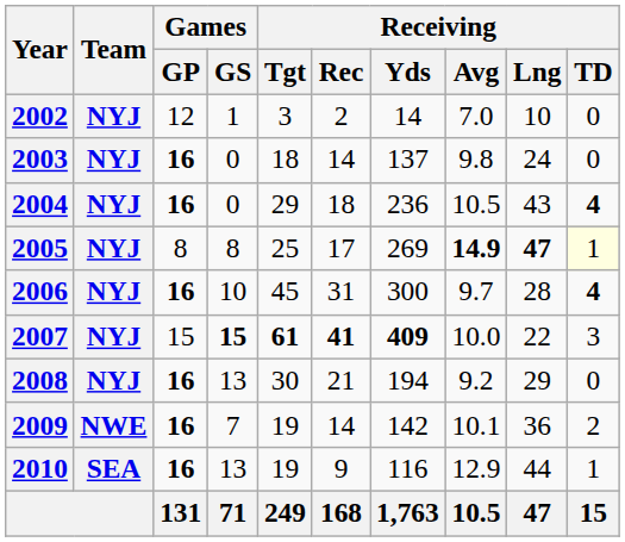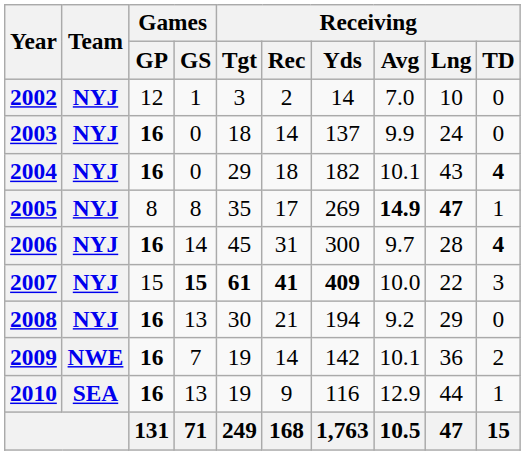2003 | Receiving / Avg: 9.8 -> 9.9
2004 | Receiving / Yds: 236 -> 182
2004 | Receiving / Avg: 10.5 -> 10.1
2005 | Receiving / Tgt: 25 -> 35
2005 | Receiving / TD: lightyellow background -> no background
2006 | Games / GS: 10 -> 14
